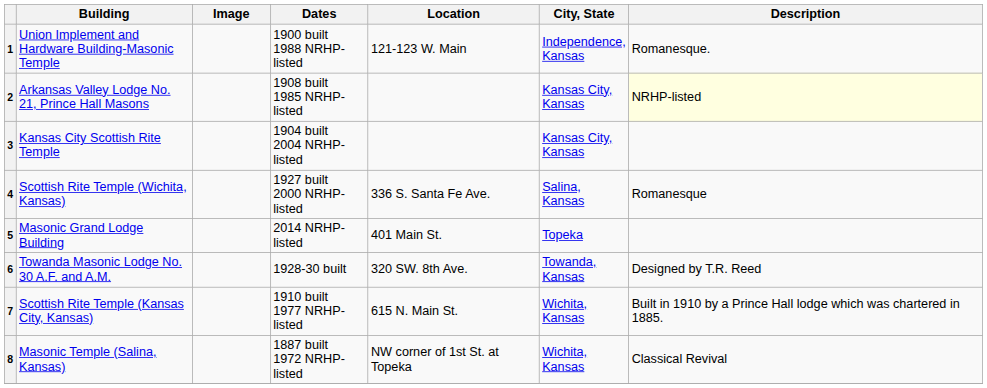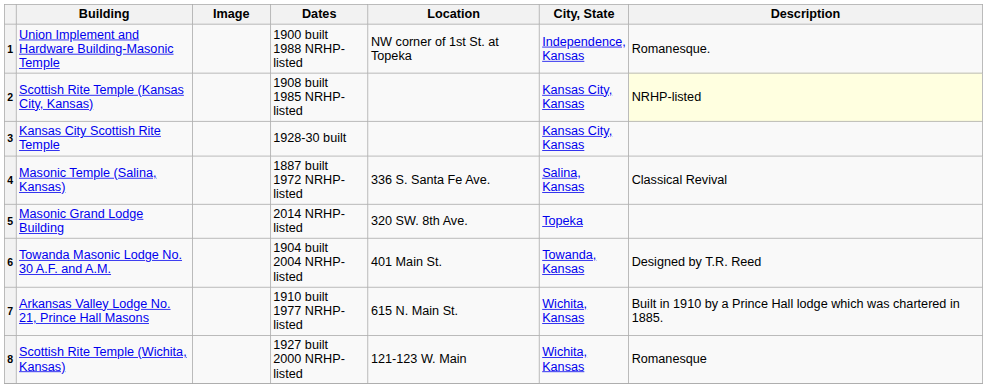1 | Location: 121-123 W. Main -> NW corner of 1st St. at Topeka
2 | Building: Arkansas Valley Lodge No. 21, Prince Hall Masons -> Scottish Rite Temple (Kansas City, Kansas)
3 | Dates: 1904 built 2004 NRHP-listed -> 1928-30 built
4 | Building: Scottish Rite Temple (Wichita, Kansas) -> Masonic Temple (Salina, Kansas)
4 | Dates: 1927 built 2000 NRHP-listed -> 1887 built 1972 NRHP-listed
4 | Description: Romanesque -> Classical Revival
5 | Location: 401 Main St. -> 320 SW. 8th Ave.
6 | Dates: 1928-30 built -> 1904 built 2004 NRHP-listed
6 | Location: 320 SW. 8th Ave. -> 401 Main St.
7 | Building: Scottish Rite Temple (Kansas City, Kansas) -> Arkansas Valley Lodge No. 21, Prince Hall Masons
8 | Building: Masonic Temple (Salina, Kansas) -> Scottish Rite Temple (Wichita, Kansas)
8 | Dates: 1887 built 1972 NRHP-listed -> 1927 built 2000 NRHP-listed
8 | Location: NW corner of 1st St. at Topeka -> 121-123 W. Main
8 | Description: Classical Revival -> Romanesque
